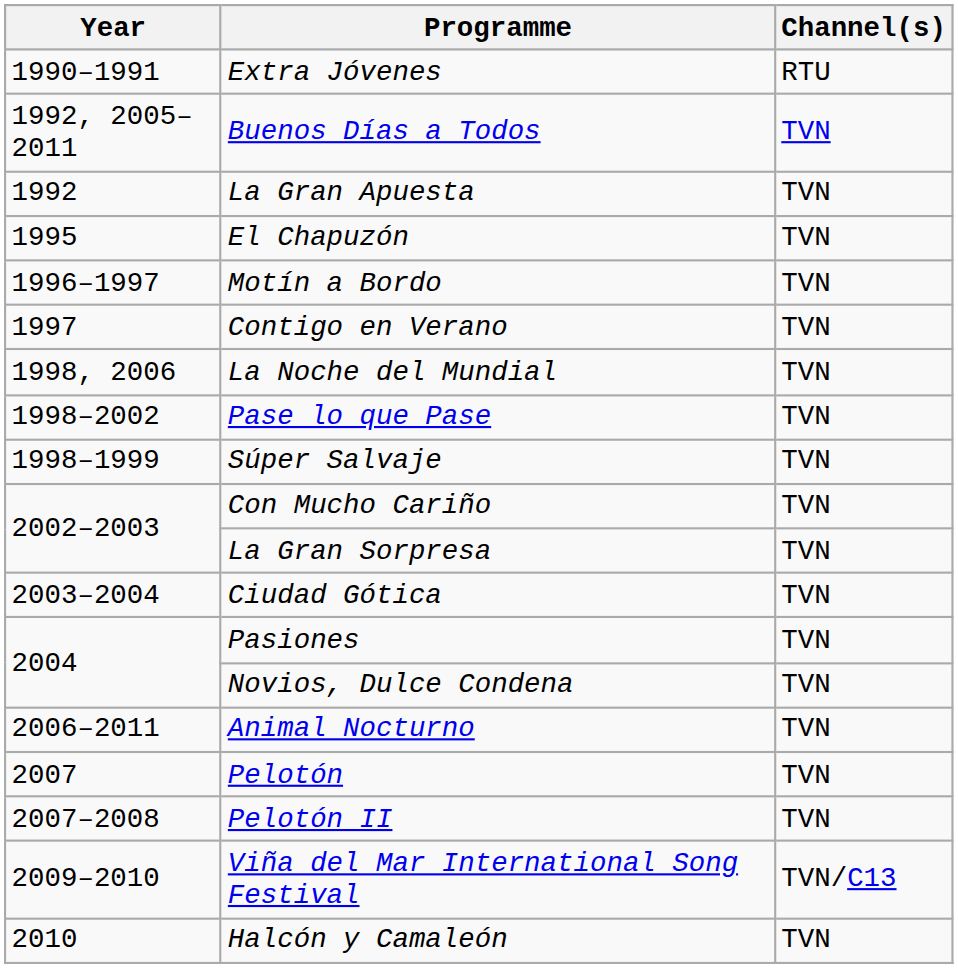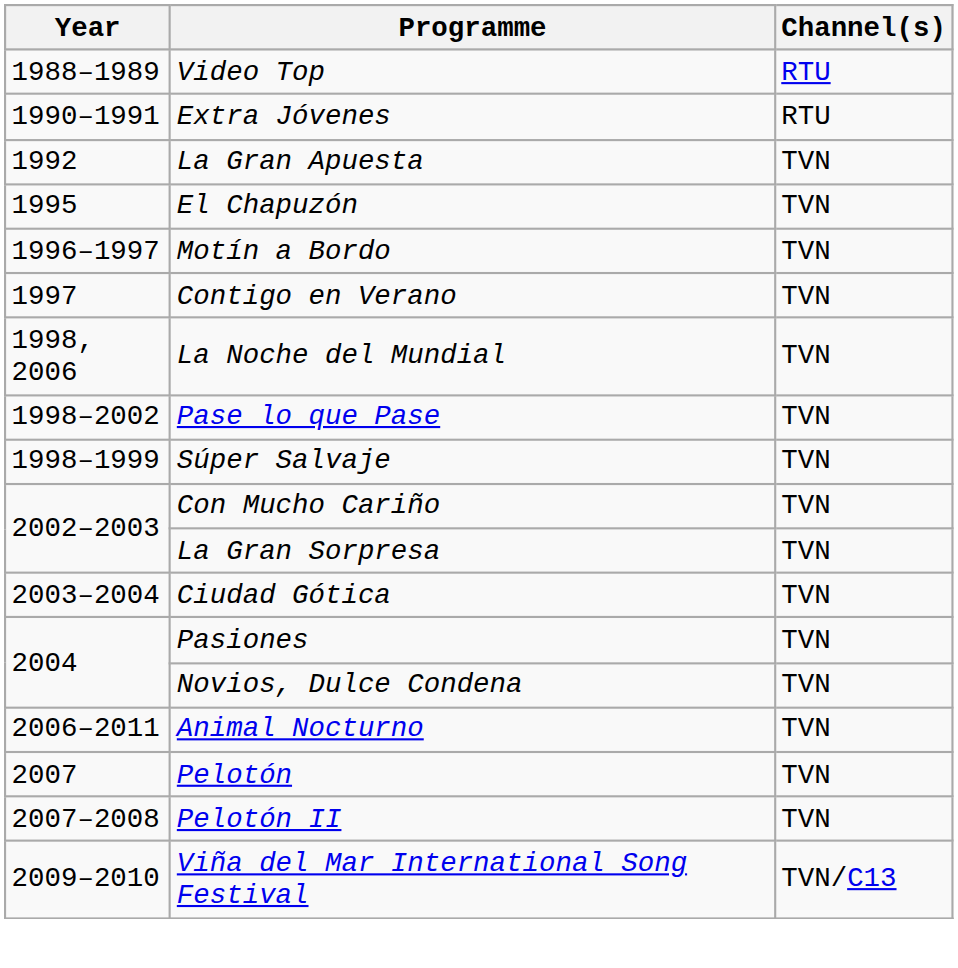+ row: 1988–1989 | Video Top | RTU
- row: 1992, 2005–2011 | Buenos Días a Todos | TVN
- row: 2010 | Halcón y Camaleón | TVN
